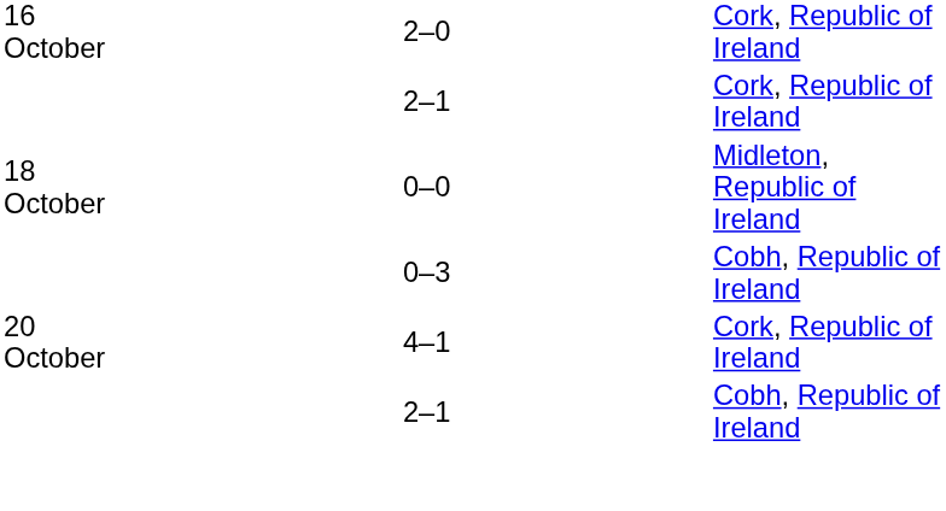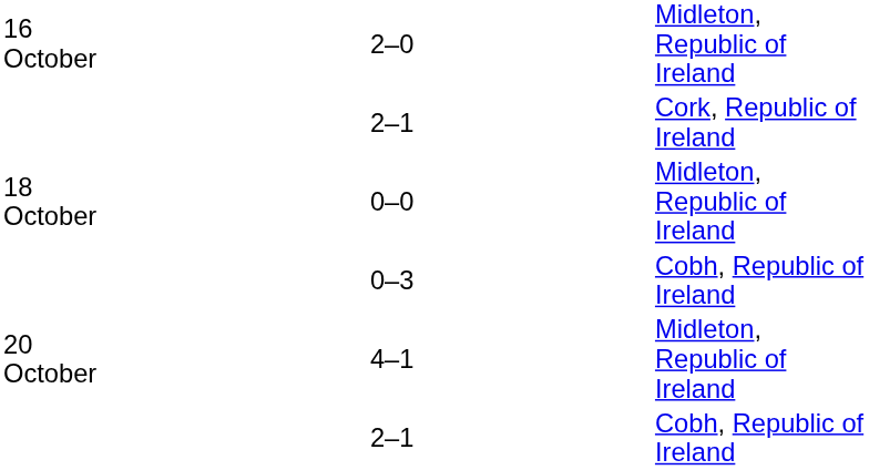2–0 | column 5: Cork, Republic of Ireland -> Midleton, Republic of Ireland
4–1 | column 5: Cork, Republic of Ireland -> Midleton, Republic of Ireland
